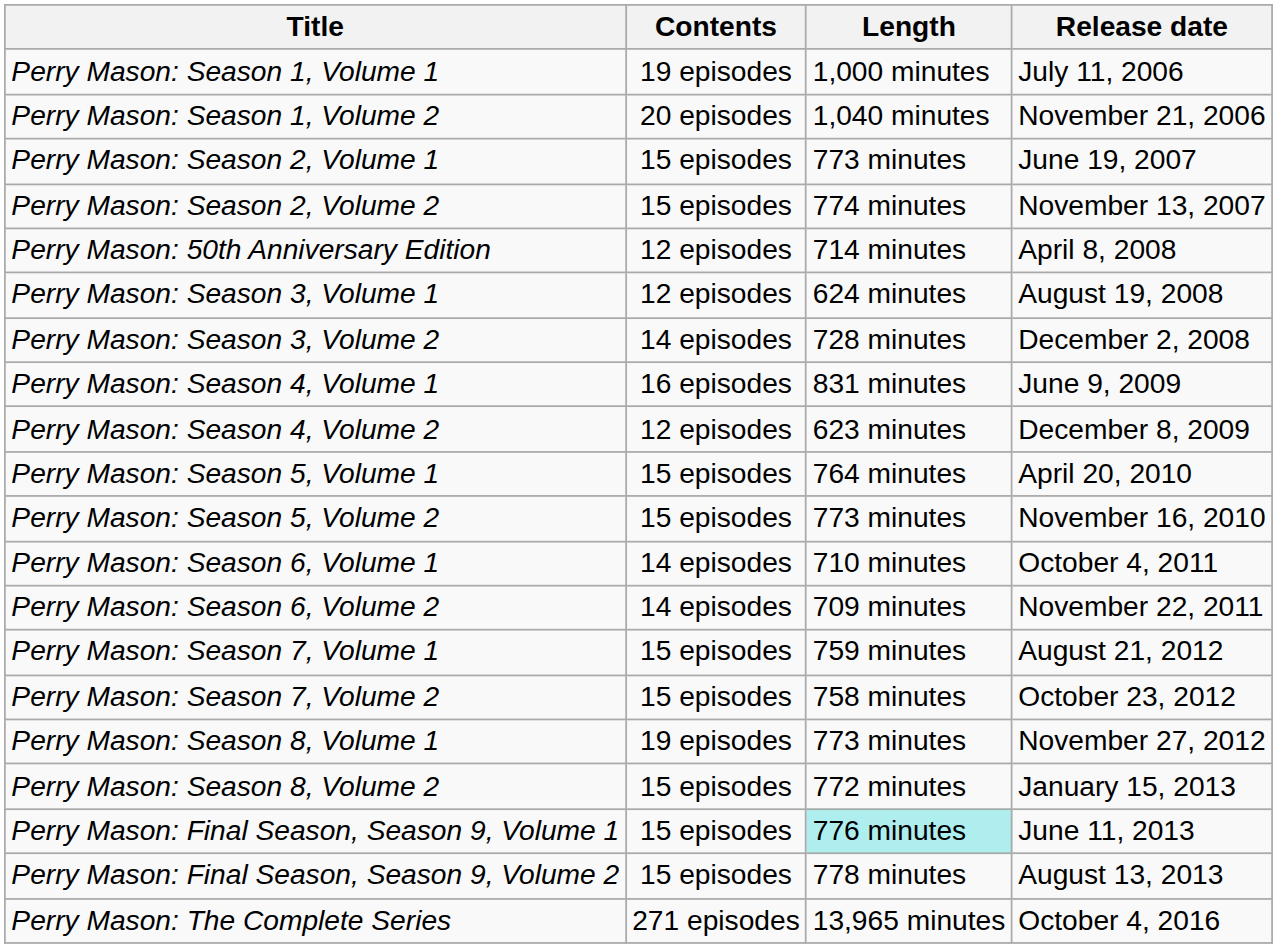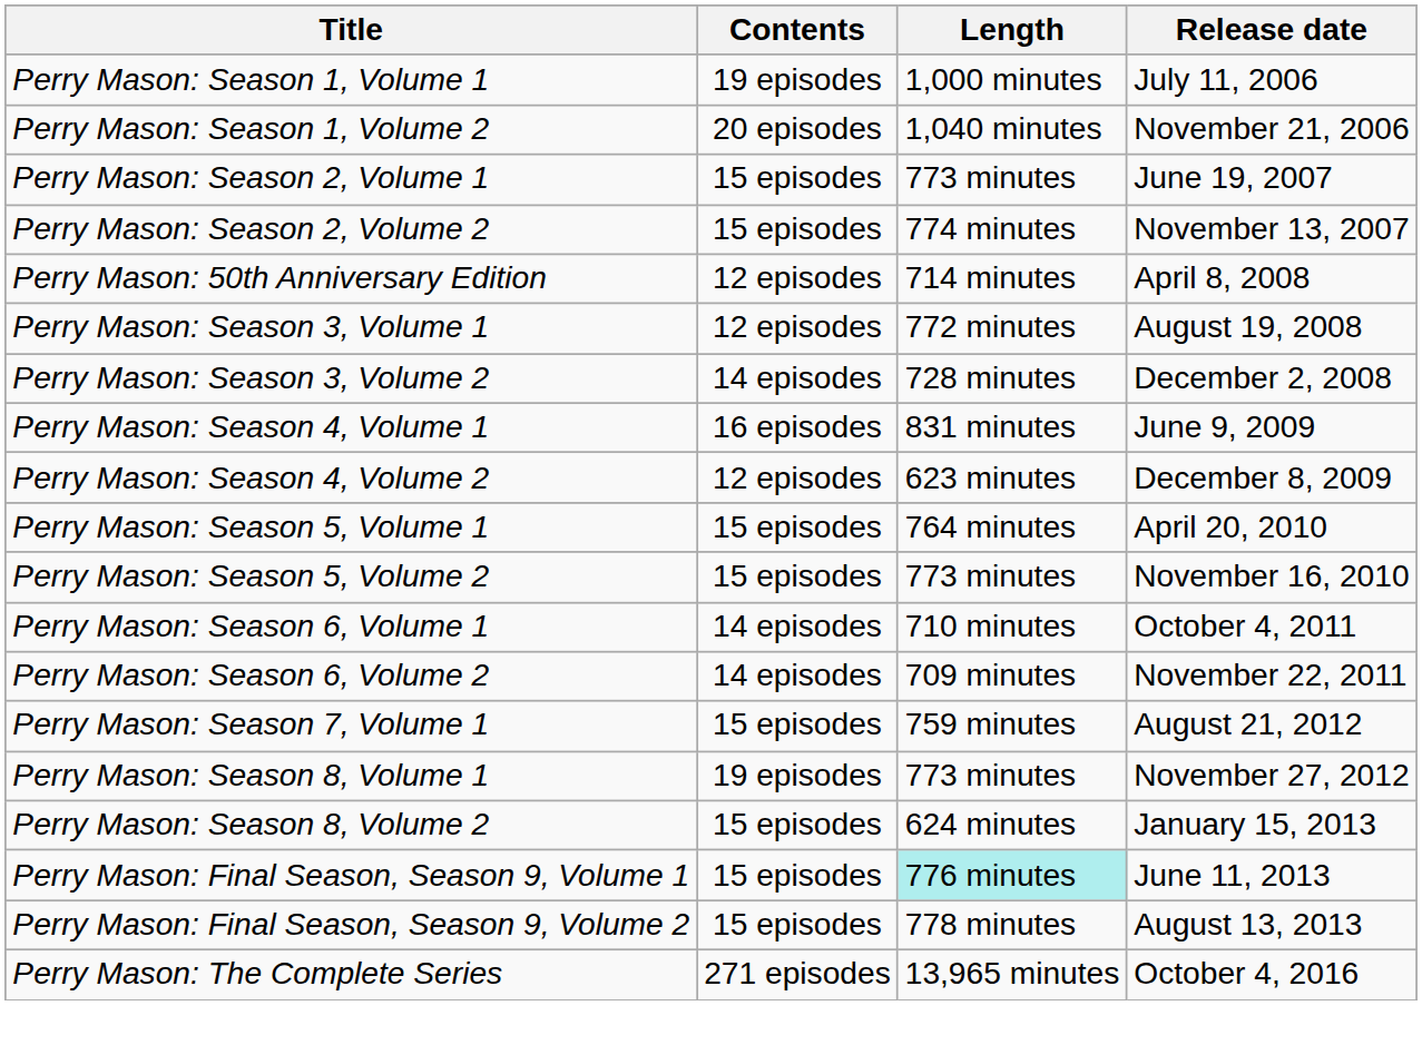Perry Mason: Season 3, Volume 1 | Length: 624 minutes -> 772 minutes
- row: Perry Mason: Season 7, Volume 2 | 15 episodes | 758 minutes | October 23, 2012
Perry Mason: Season 8, Volume 2 | Length: 772 minutes -> 624 minutes
